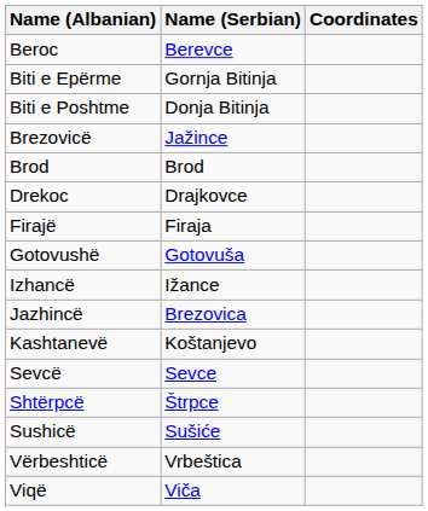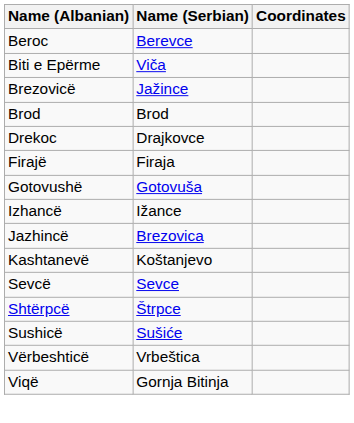Biti e Epërme | Name (Serbian): Gornja Bitinja -> Viča
- row: Biti e Poshtme | Donja Bitinja
Viqë | Name (Serbian): Viča -> Gornja Bitinja
